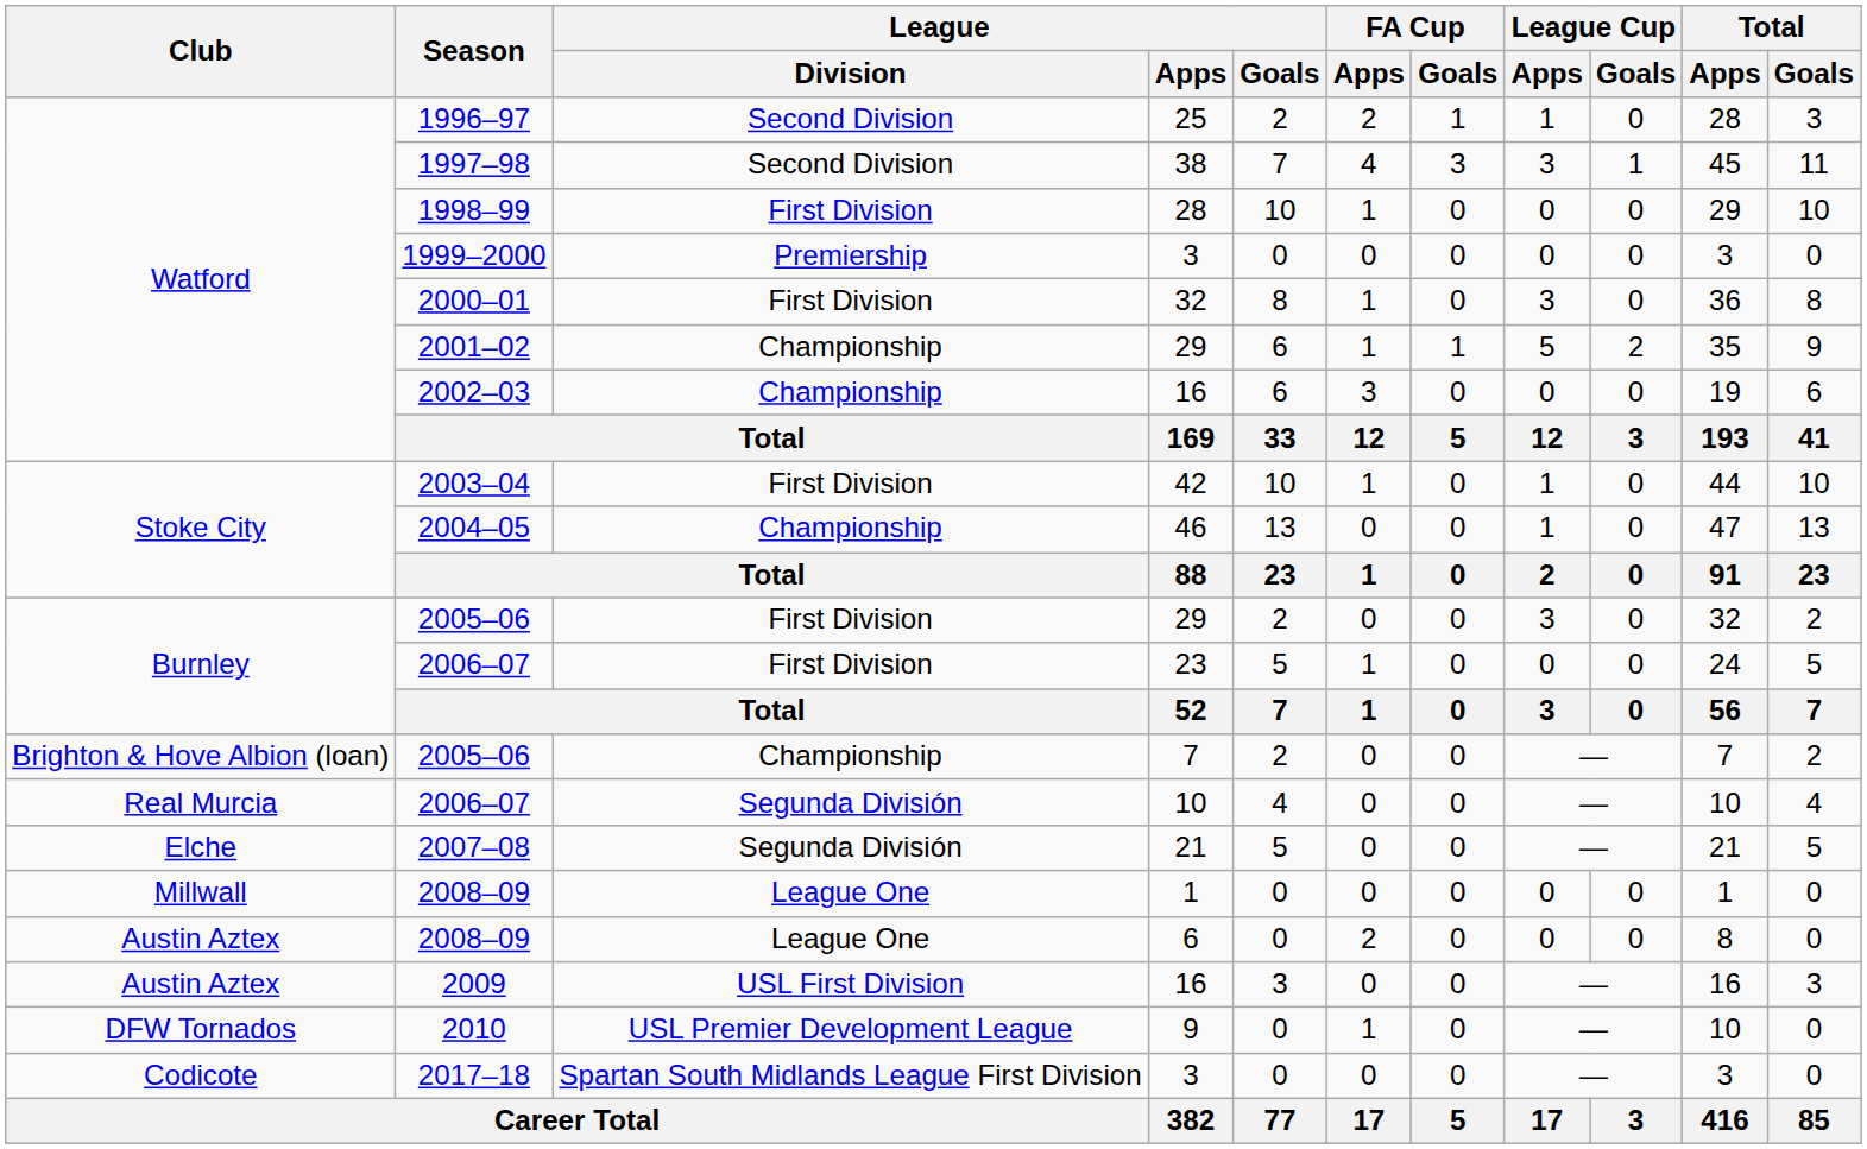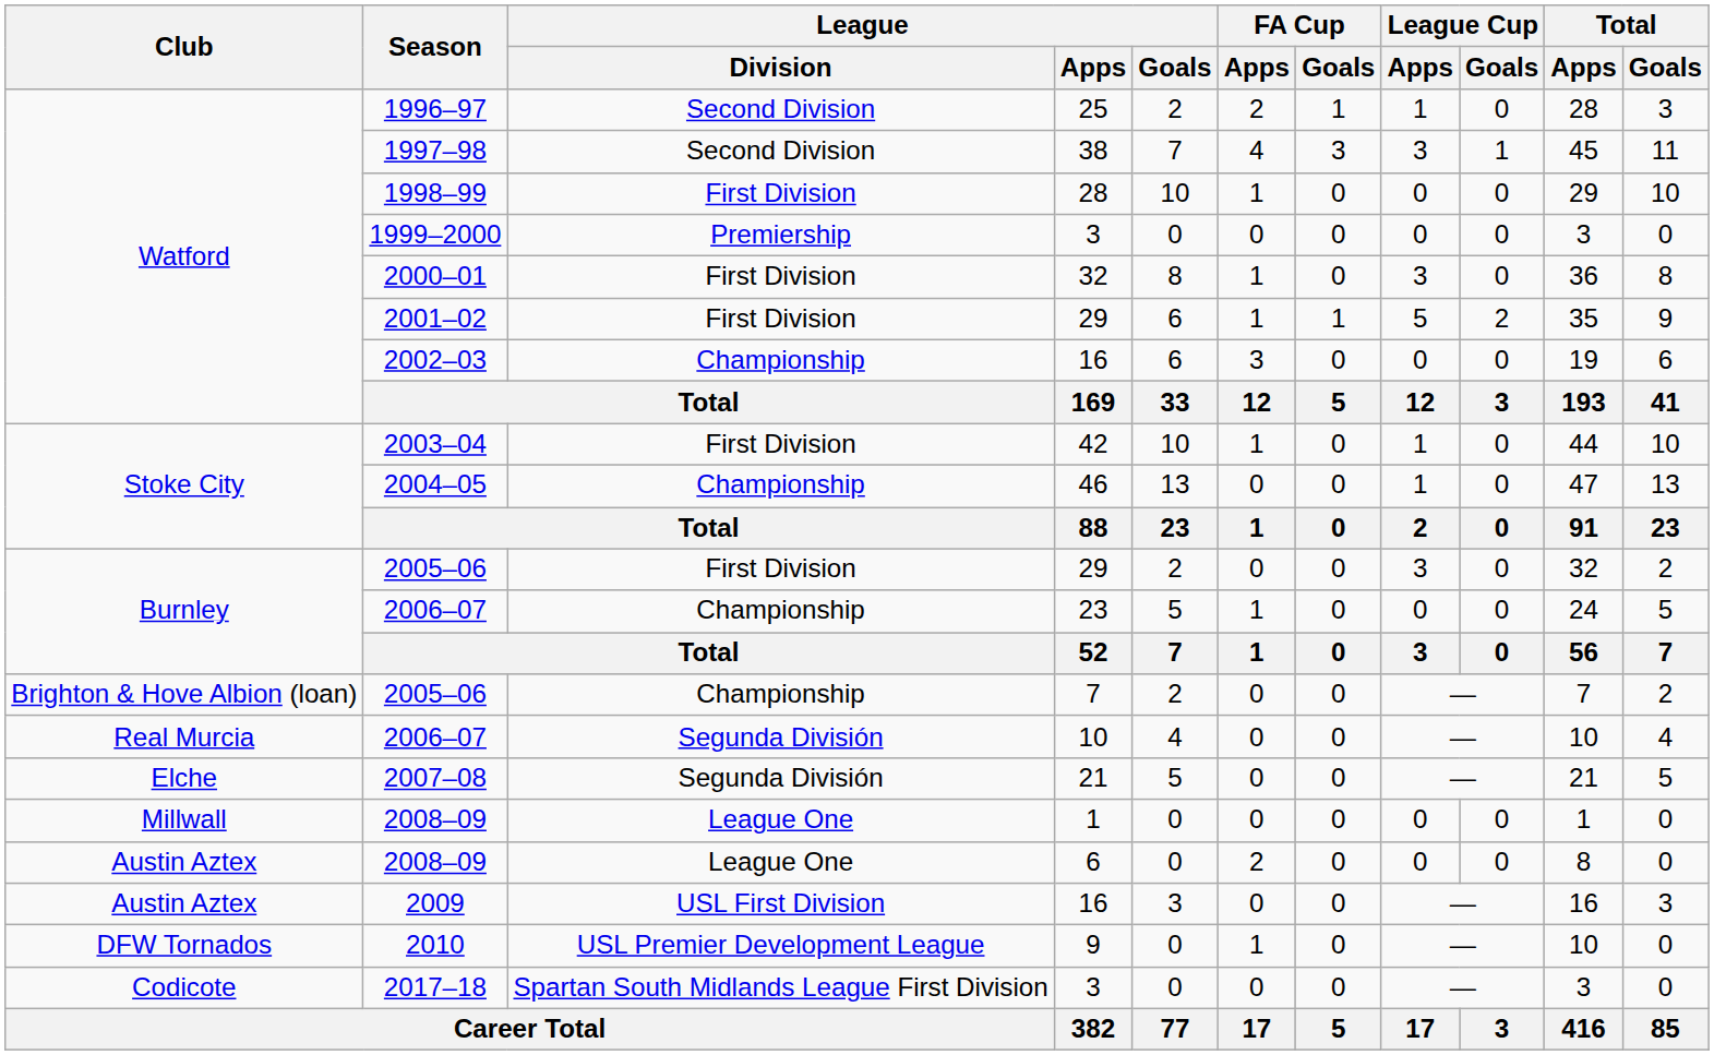2001–02 | League / Division: Championship -> First Division
2006–07 / 23 | League / Division: First Division -> Championship
